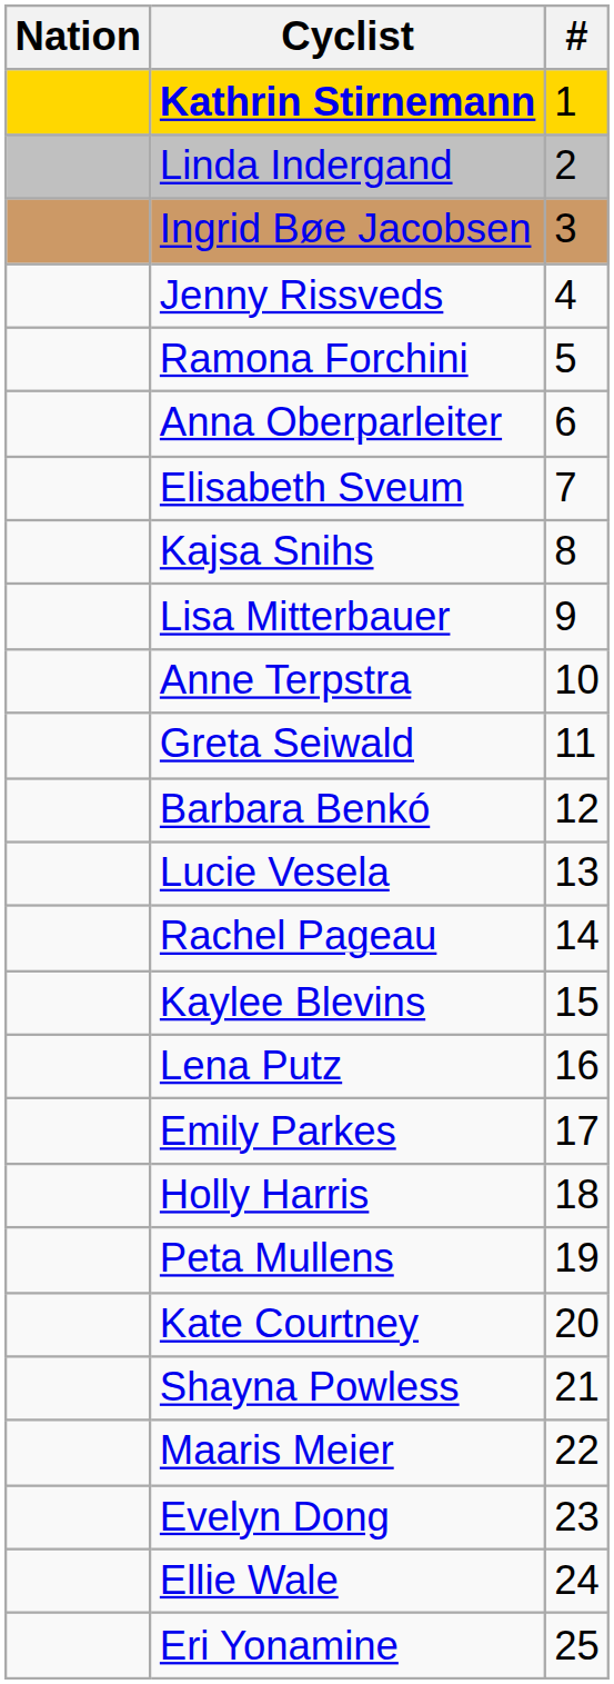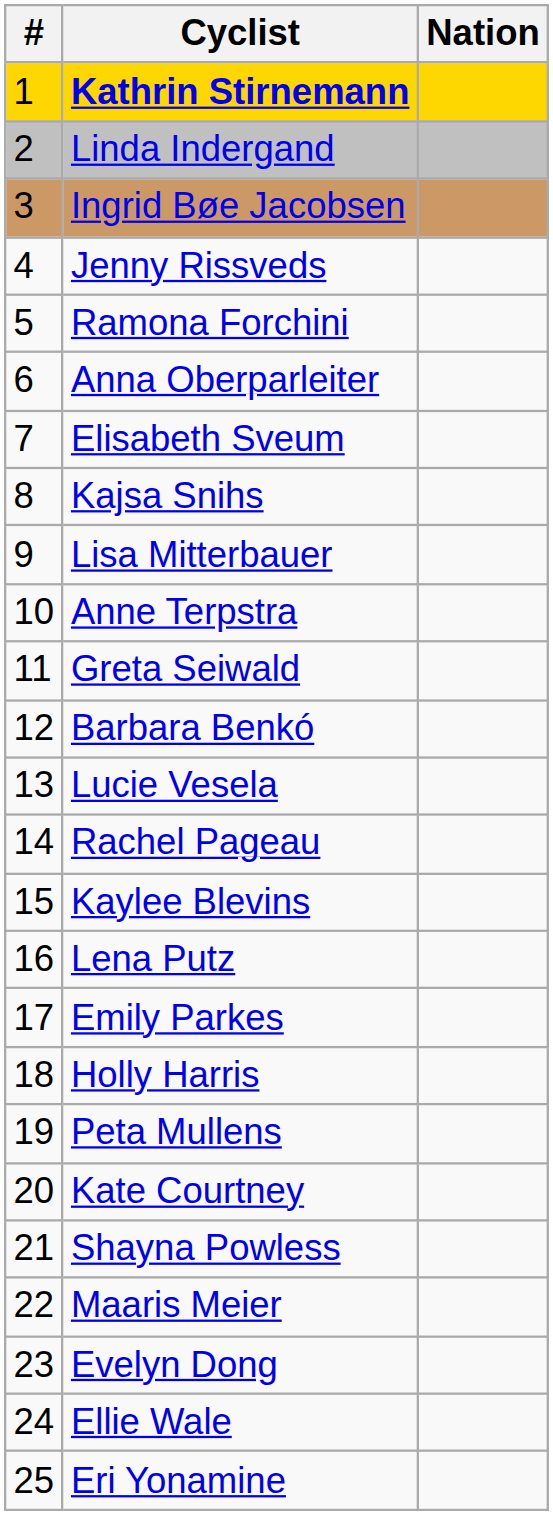columns swapped: # <-> Nation
